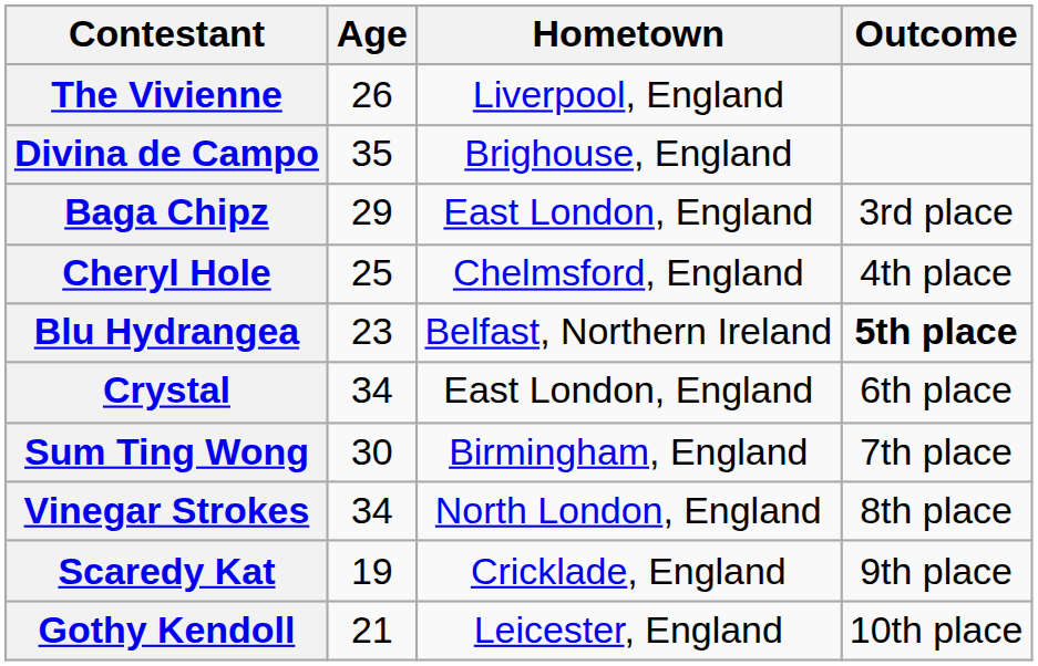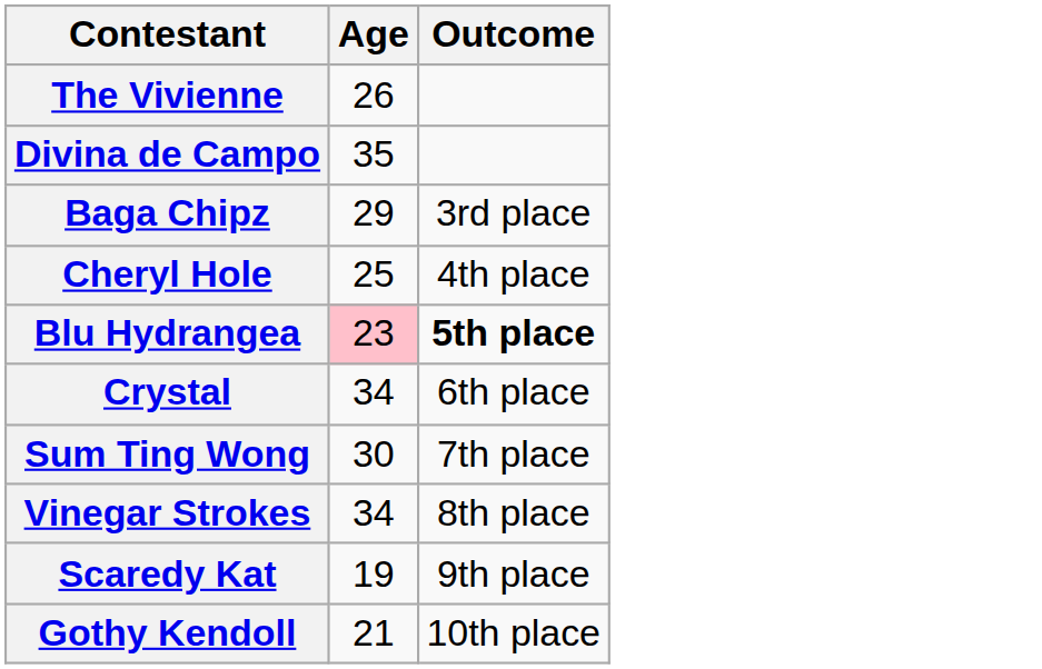- column: Hometown | Liverpool, England | Brighouse, England | East London, England | Chelmsford, England | Belfast, Northern Ireland | East London, England | Birmingham, England | North London, England | Cricklade, England | Leicester, England
Blu Hydrangea | Age: no background -> pink background
